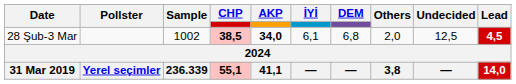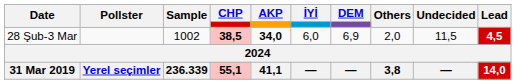28 Şub-3 Mar | İYİ: 6,1 -> 6,0
28 Şub-3 Mar | DEM: 6,8 -> 6,9
28 Şub-3 Mar | Undecided: 12,5 -> 11,5
